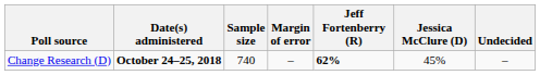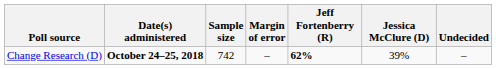Change Research (D) | Sample size: 740 -> 742
Change Research (D) | Jessica McClure (D): 45% -> 39%
